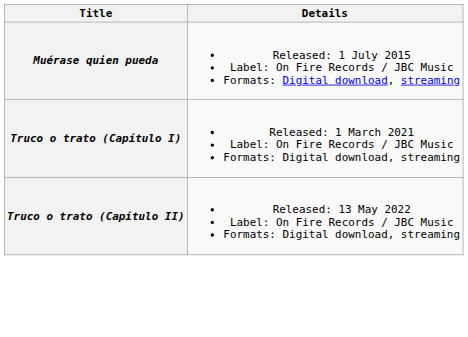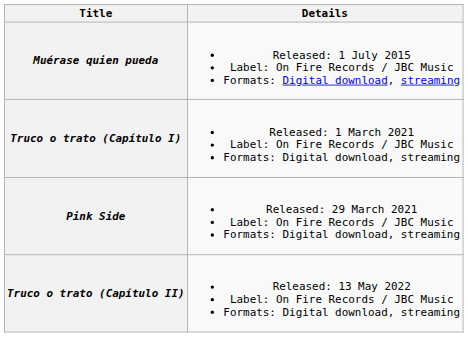+ row: Pink Side | Released: 29 March 2021 Label: On Fire Records / JBC Music Formats: Digital download, streaming
